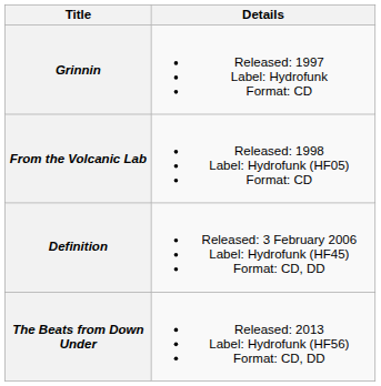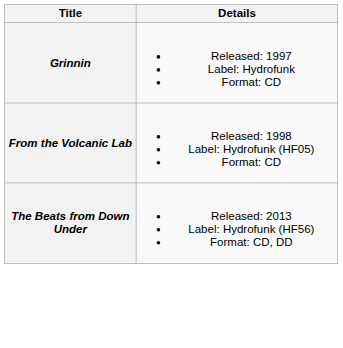- row: Definition | Released: 3 February 2006 Label: Hydrofunk (HF45) Format: CD, DD
